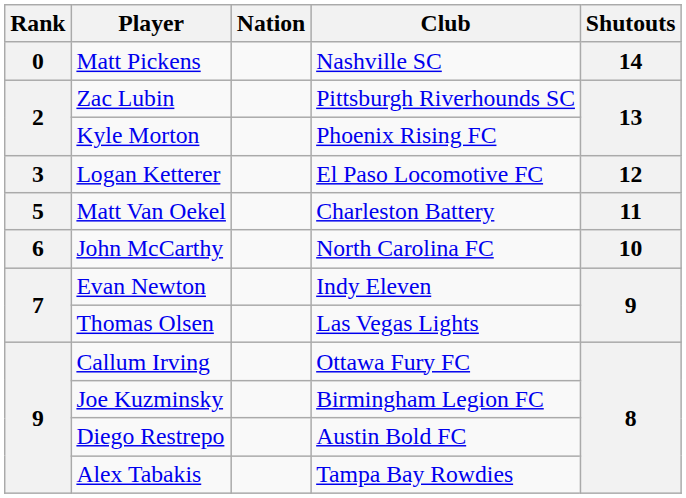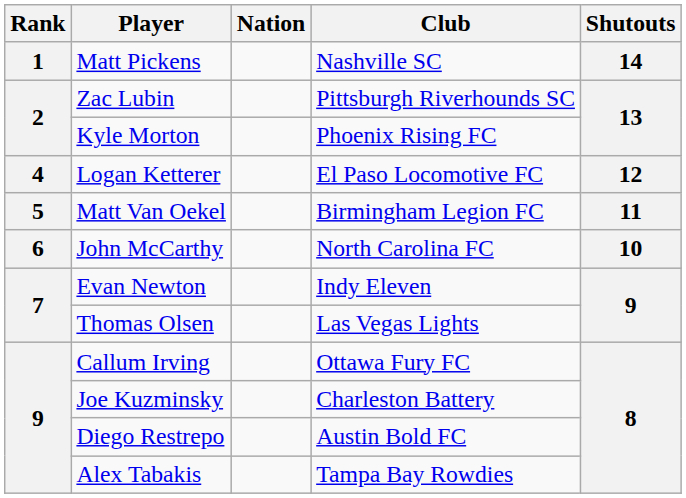Matt Pickens | Rank: 0 -> 1
Logan Ketterer | Rank: 3 -> 4
Matt Van Oekel | Club: Charleston Battery -> Birmingham Legion FC
Joe Kuzminsky | Club: Birmingham Legion FC -> Charleston Battery
